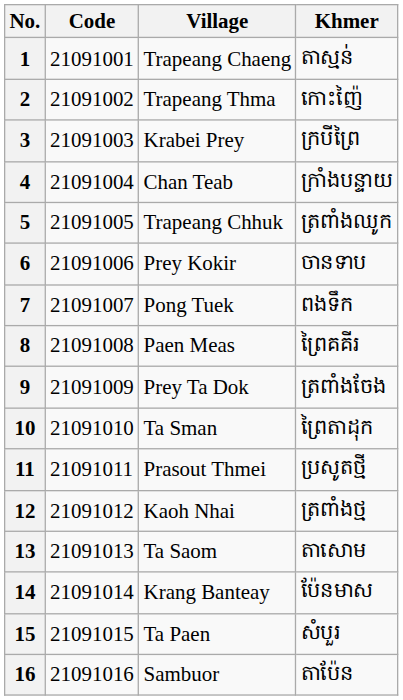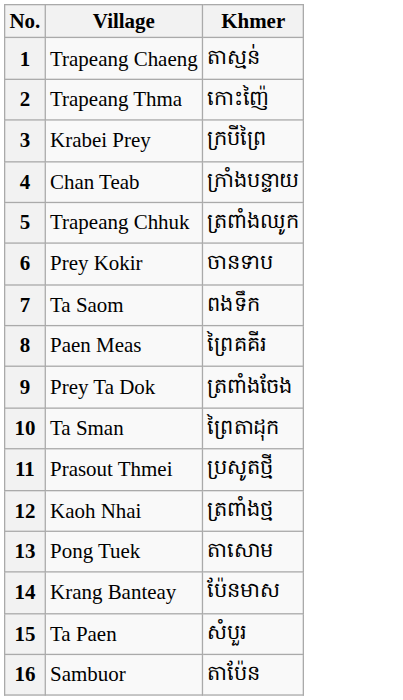- column: Code | 21091001 | 21091002 | 21091003 | 21091004 | 21091005 | 21091006 | 21091007 | 21091008 | 21091009 | 21091010 | 21091011 | 21091012 | 21091013 | 21091014 | 21091015 | 21091016
7 | Village: Pong Tuek -> Ta Saom
13 | Village: Ta Saom -> Pong Tuek
